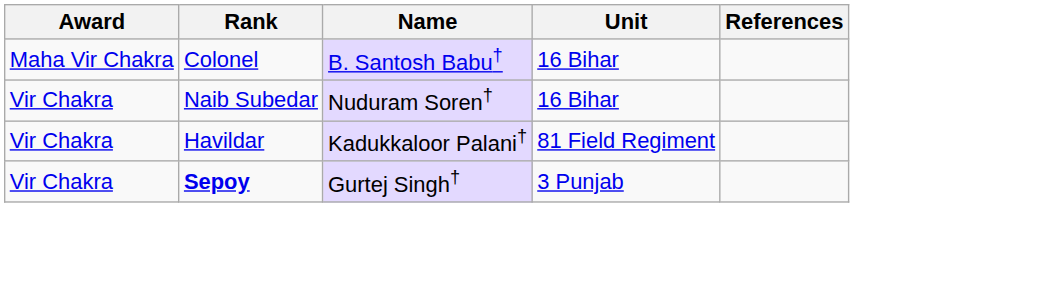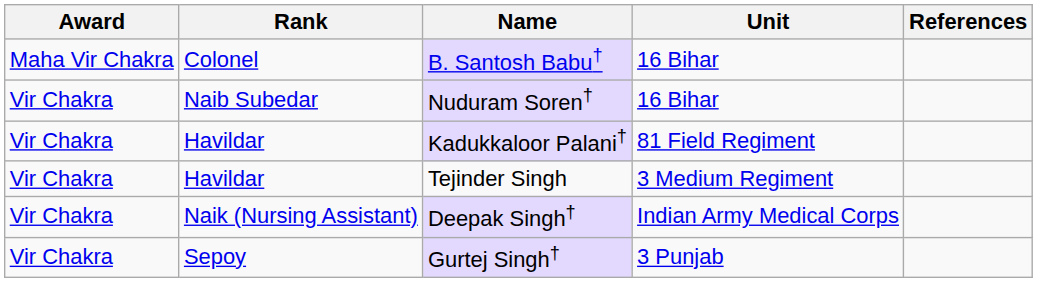+ row: Vir Chakra | Havildar | Tejinder Singh | 3 Medium Regiment
+ row: Vir Chakra | Naik (Nursing Assistant) | Deepak Singh† | Indian Army Medical Corps
Gurtej Singh† | Rank: bold -> normal
